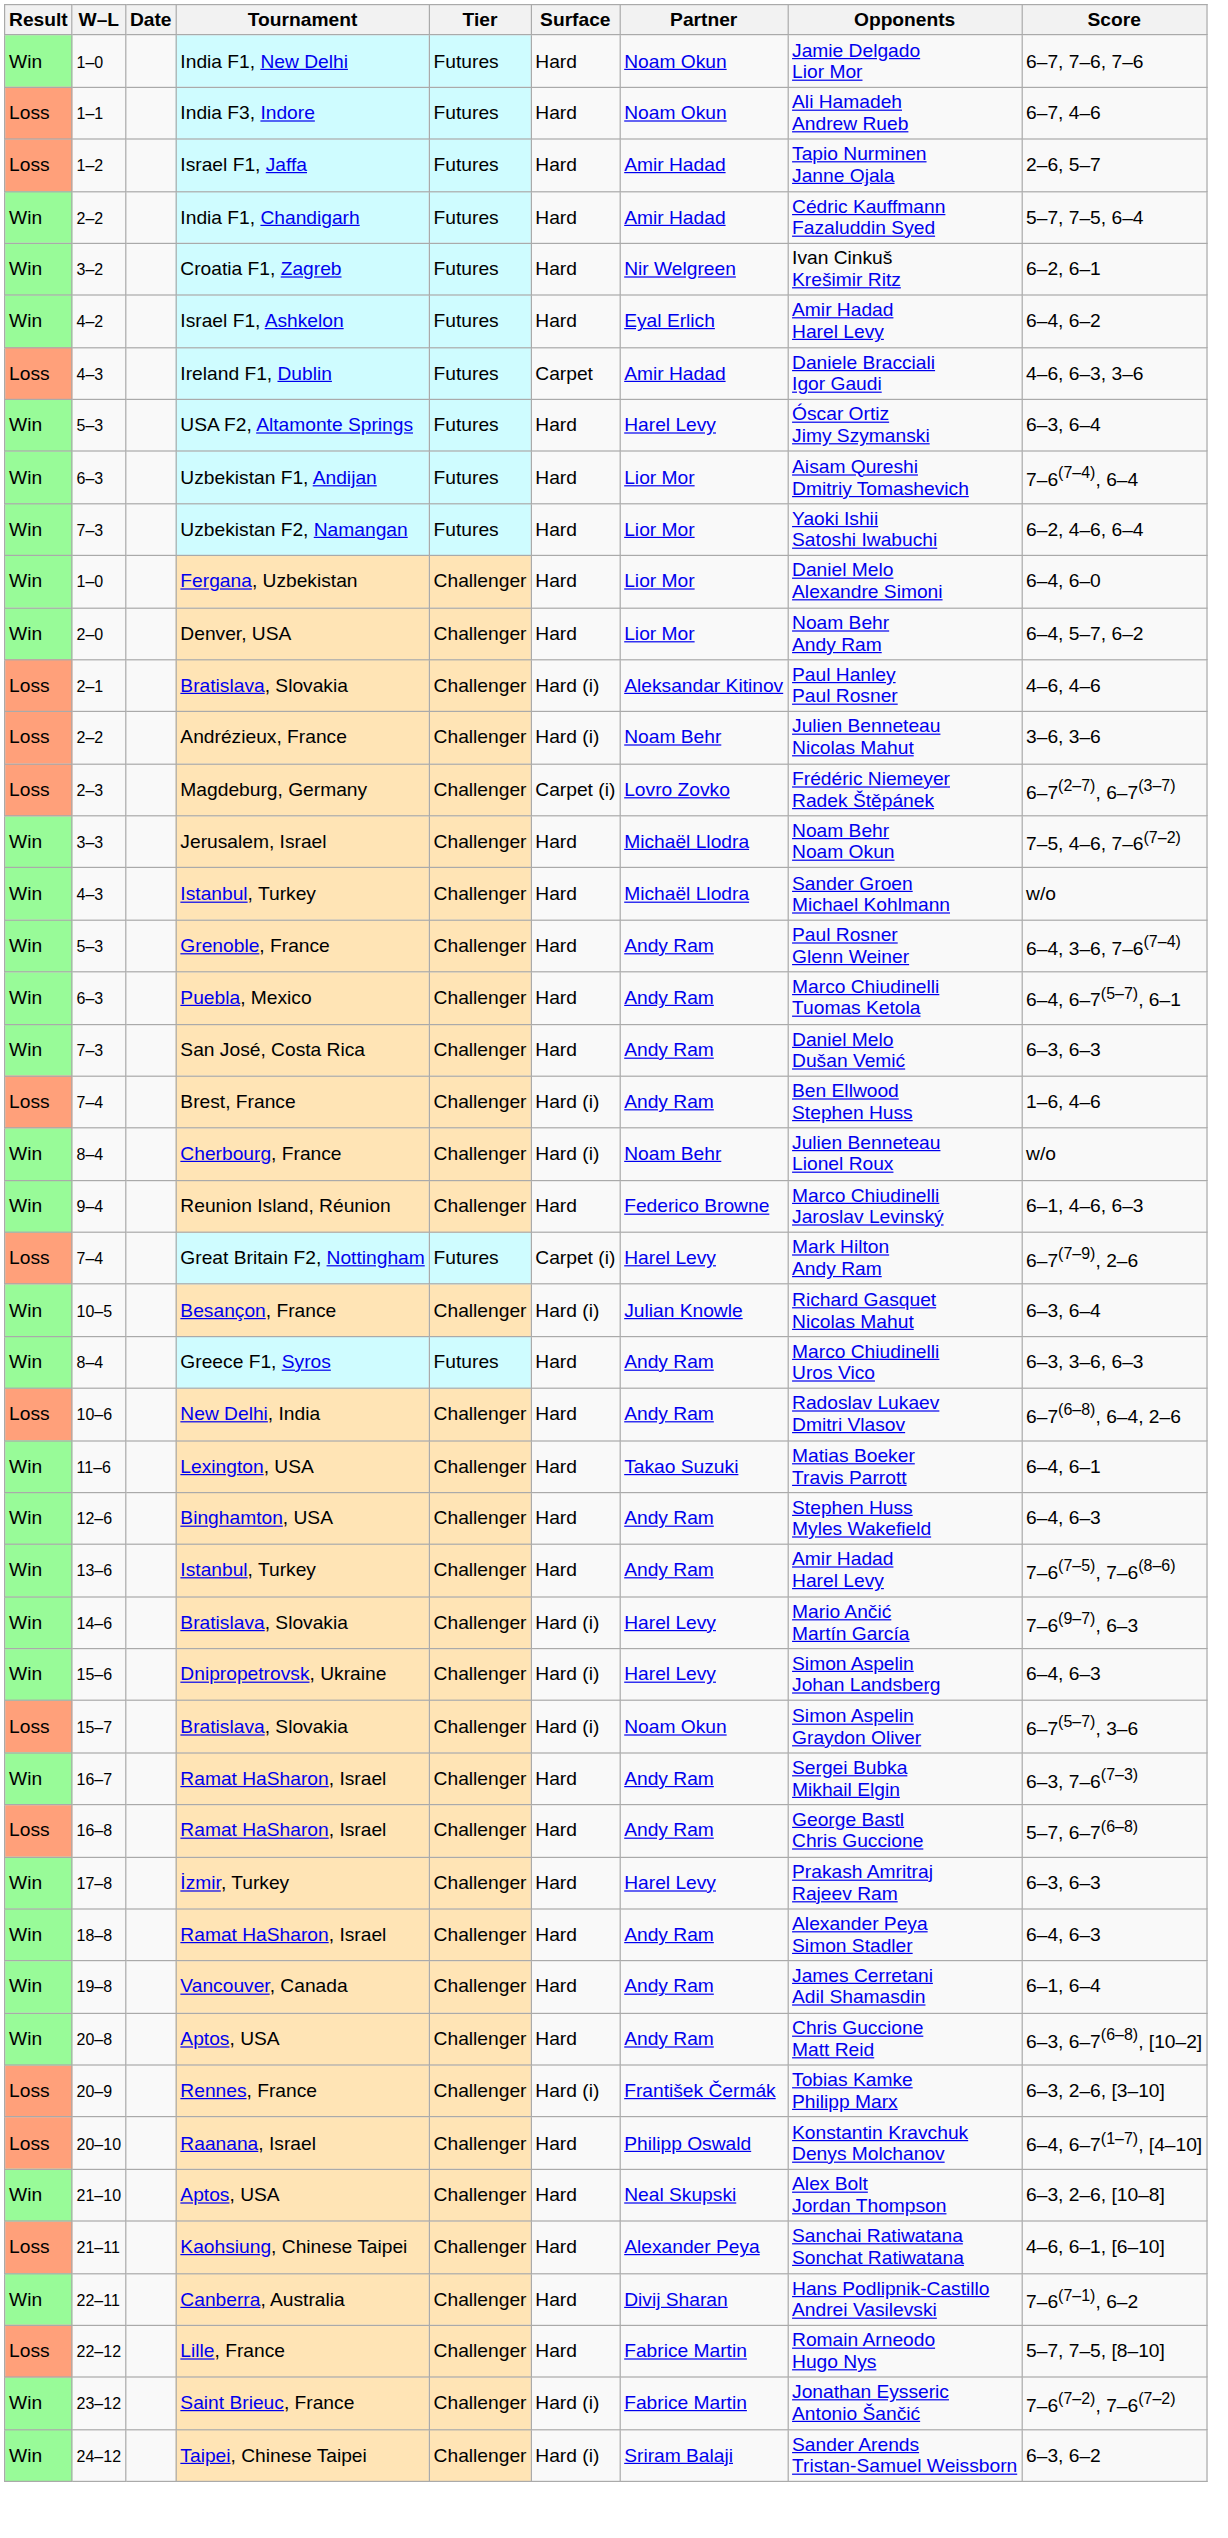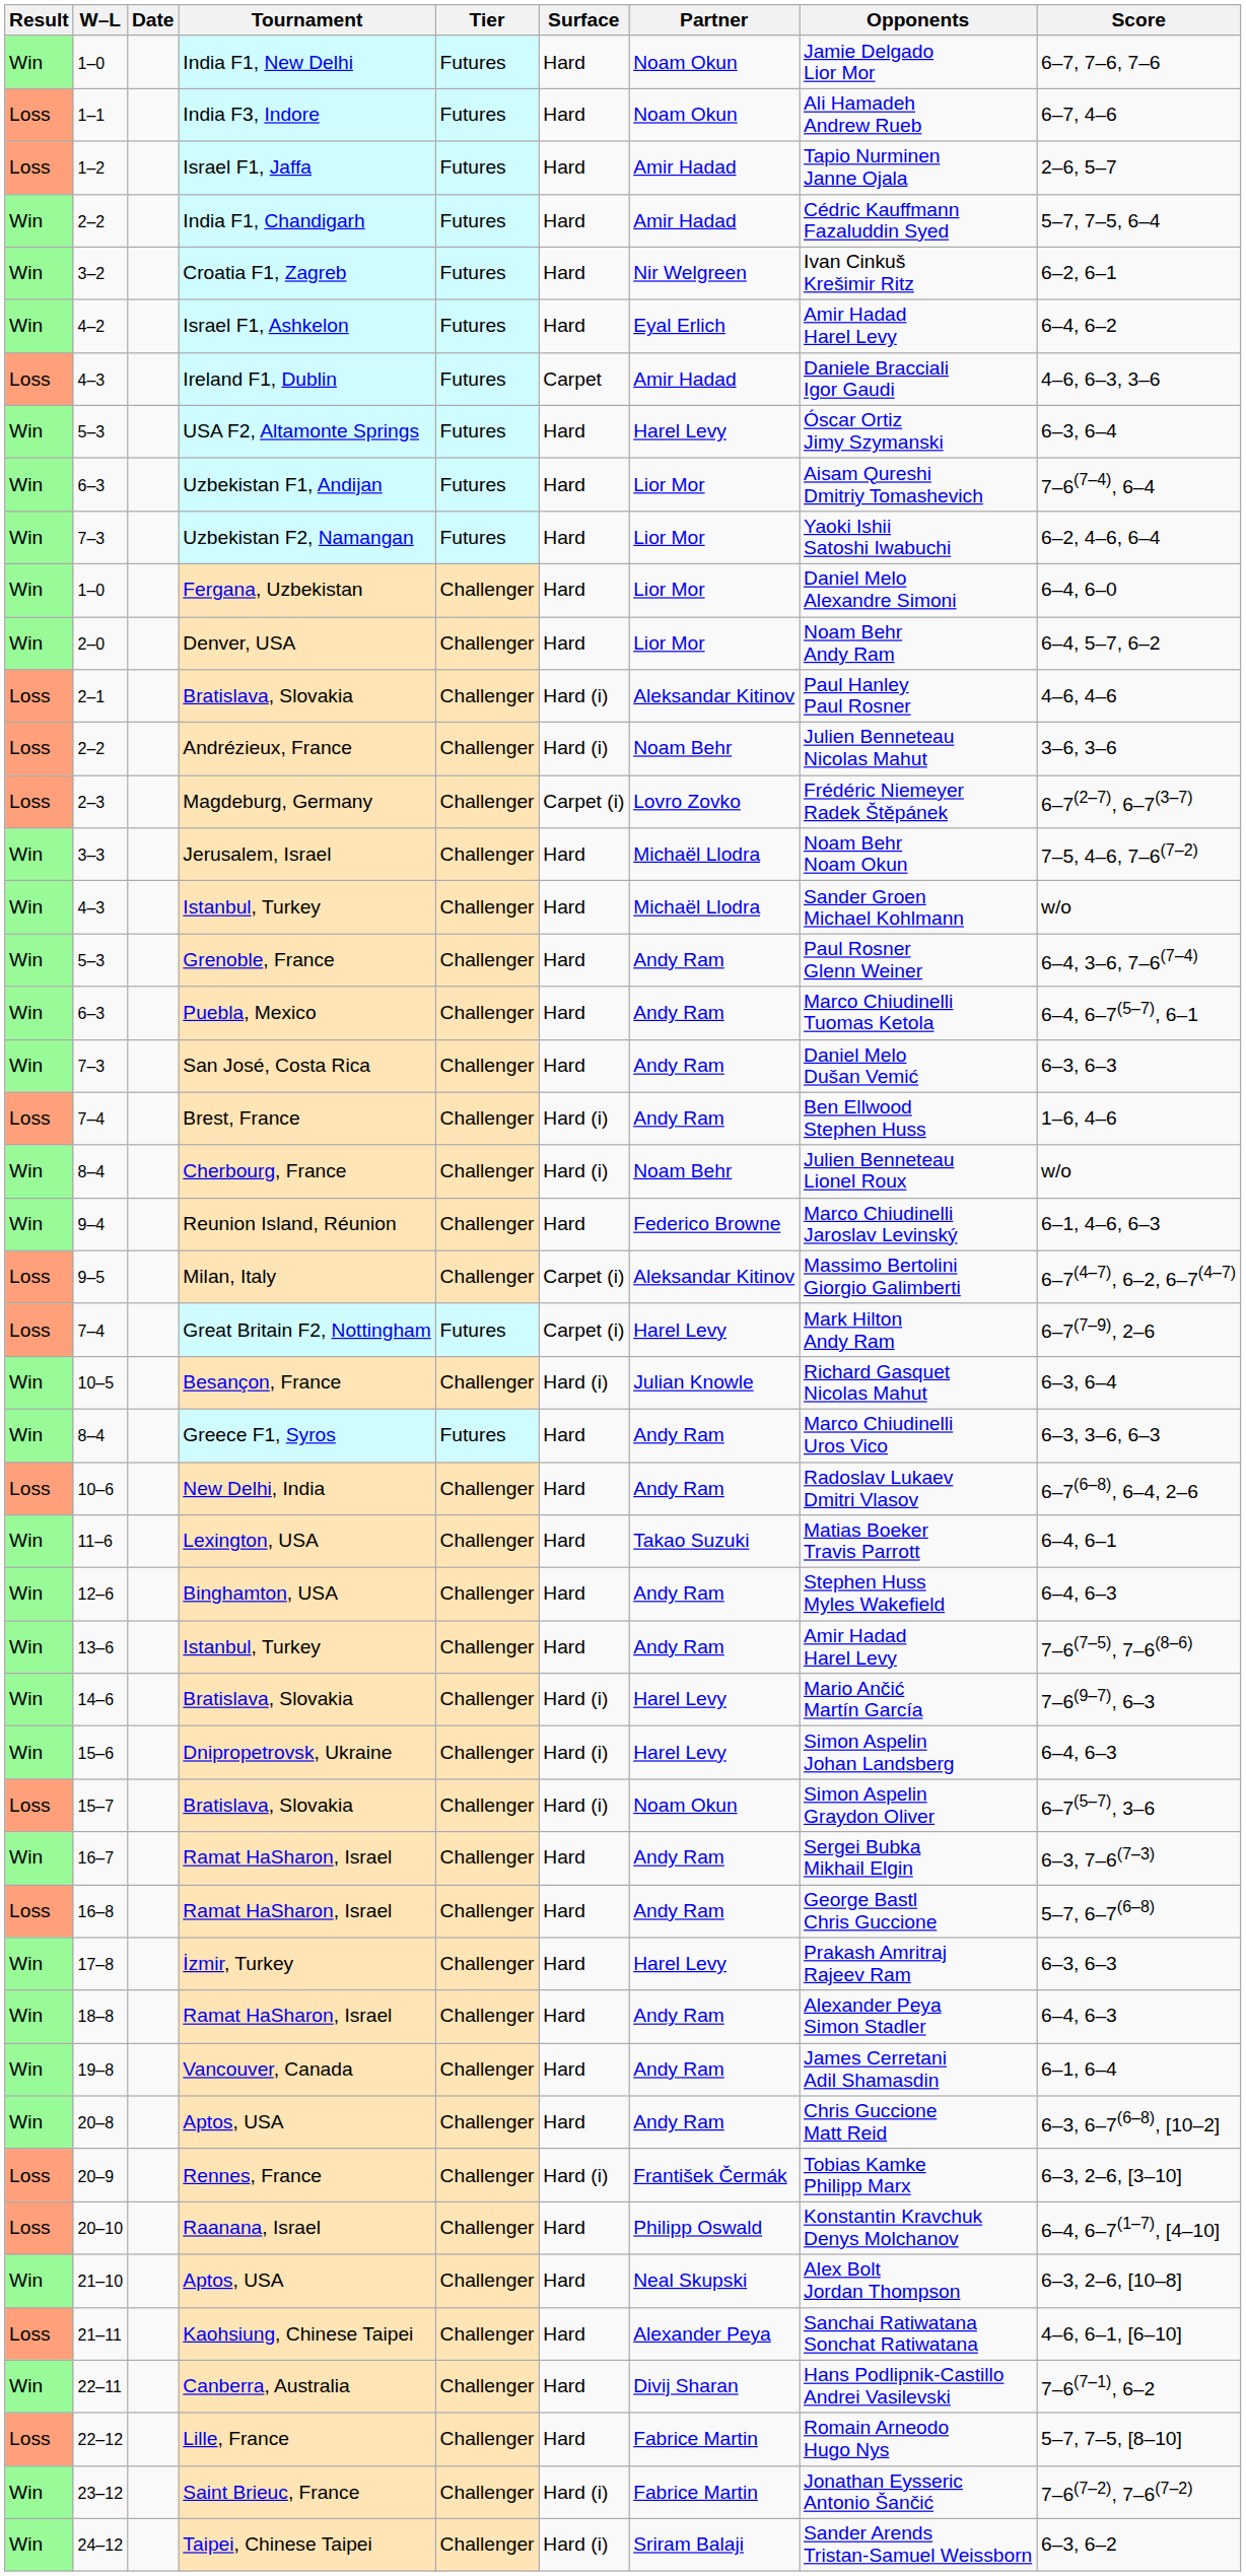+ row: Loss | 9–5 | Milan, Italy | Challenger | Carpet (i) | Aleksandar Kitinov | Massimo Bertolini Giorgio Galimberti | 6–7(4–7), 6–2, 6–7(4–7)
